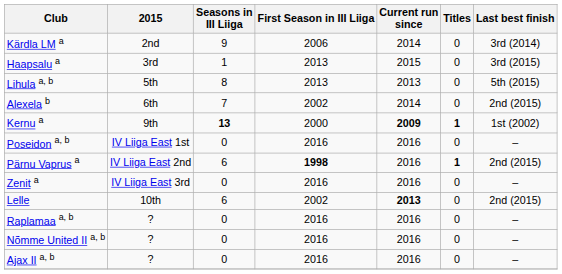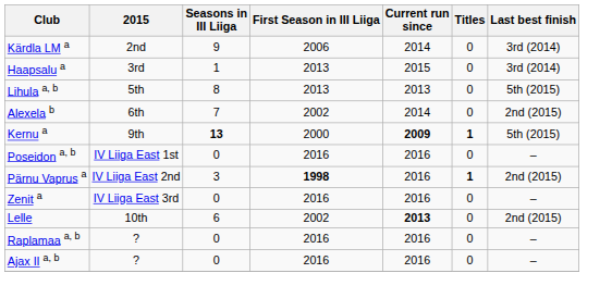Haapsalu a | Last best finish: 3rd (2015) -> 3rd (2014)
Kernu a | Last best finish: 1st (2002) -> 5th (2015)
Pärnu Vaprus a | Seasons in III Liiga: 6 -> 3
- row: Nõmme United II a, b | ? | 0 | 2016 | 2016 | 0 | –
